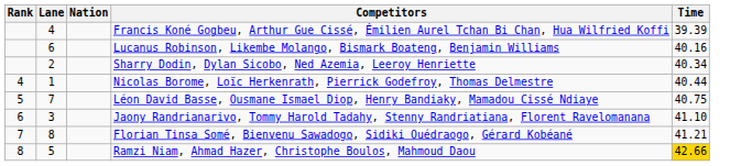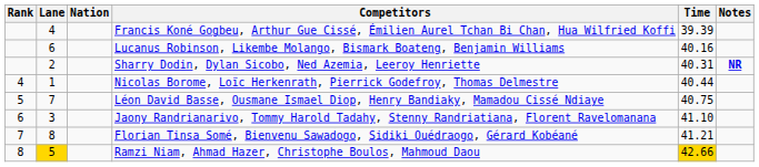+ column: Notes | NR
Sharry Dodin, Dylan Sicobo, Ned Azemia, Leeroy Henriette | Time: 40.34 -> 40.31
Ramzi Niam, Ahmad Hazer, Christophe Boulos, Mahmoud Daou | Lane: no background -> gold background
